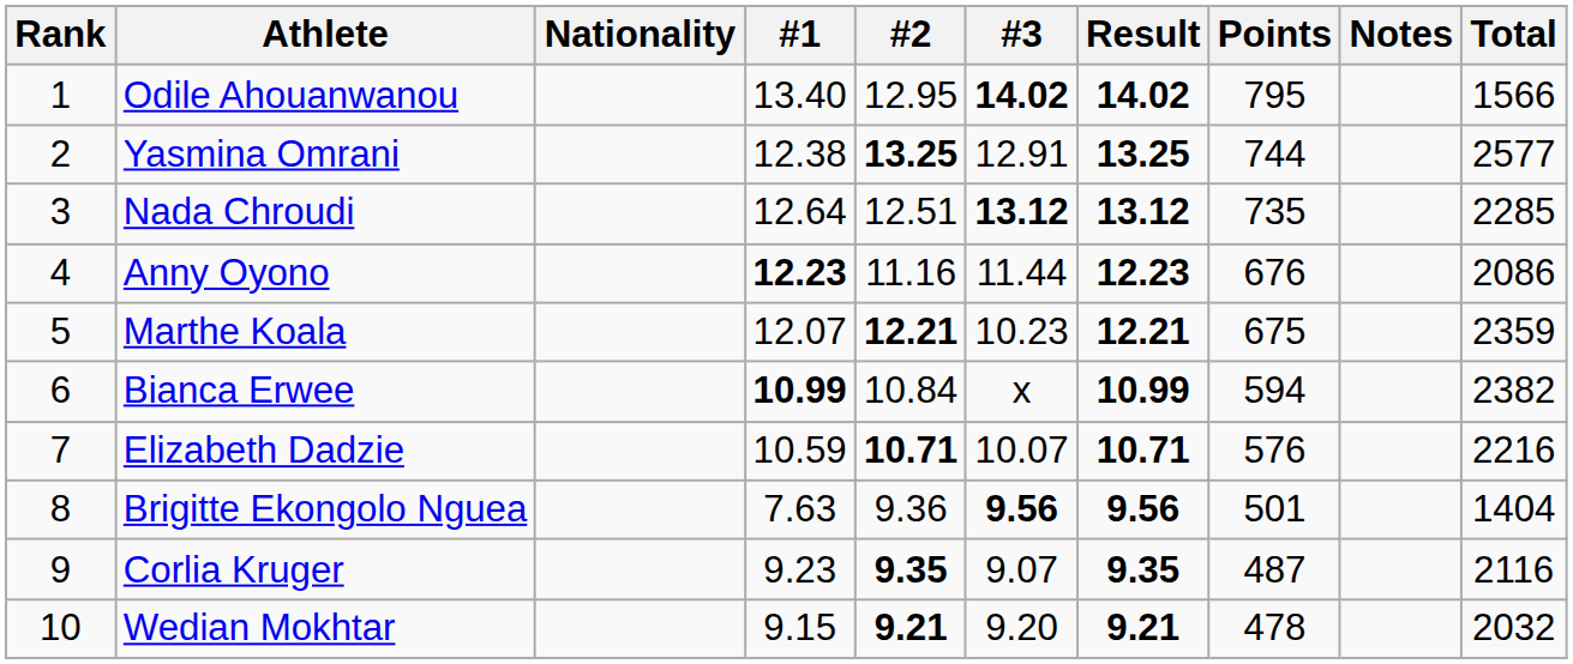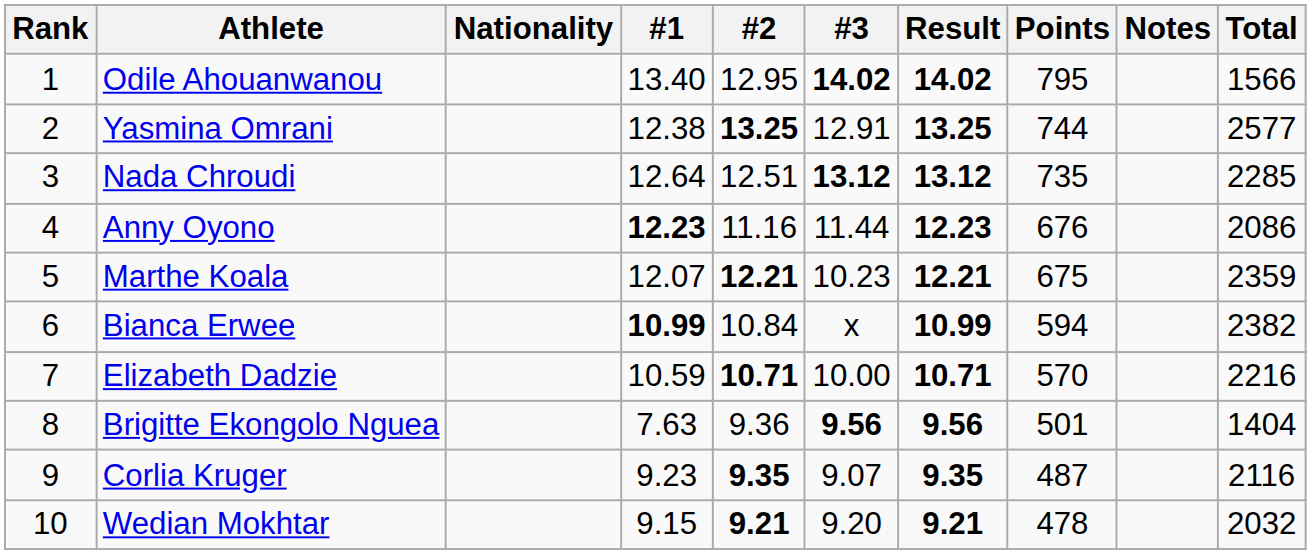Elizabeth Dadzie | #3: 10.07 -> 10.00
Elizabeth Dadzie | Points: 576 -> 570
